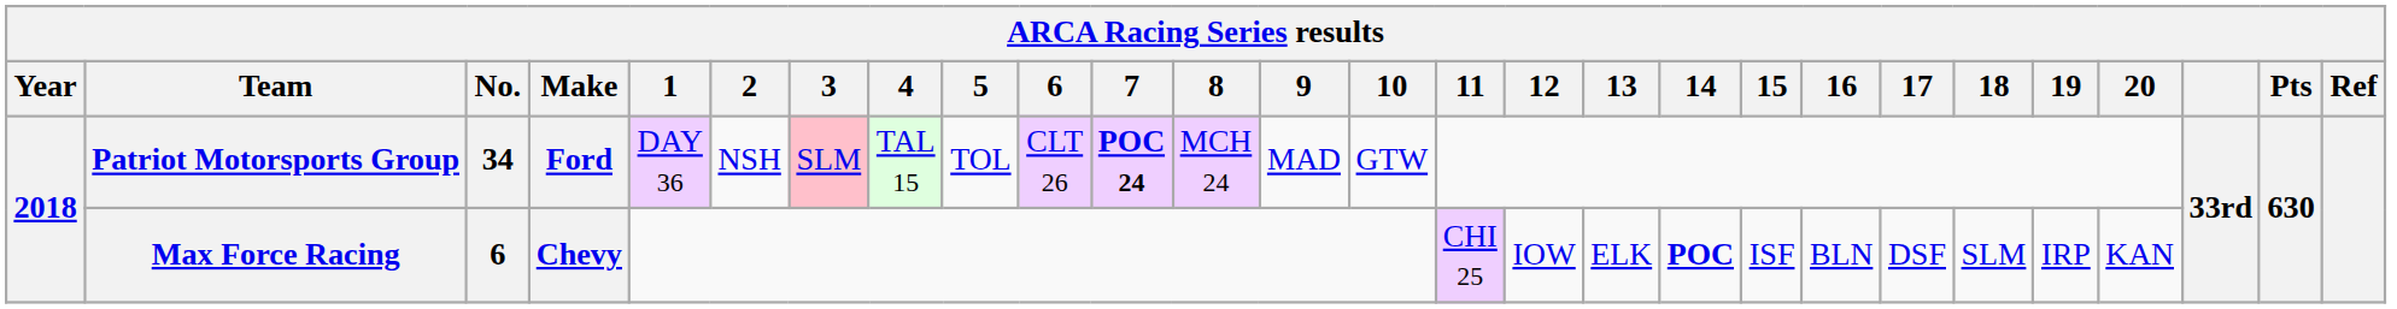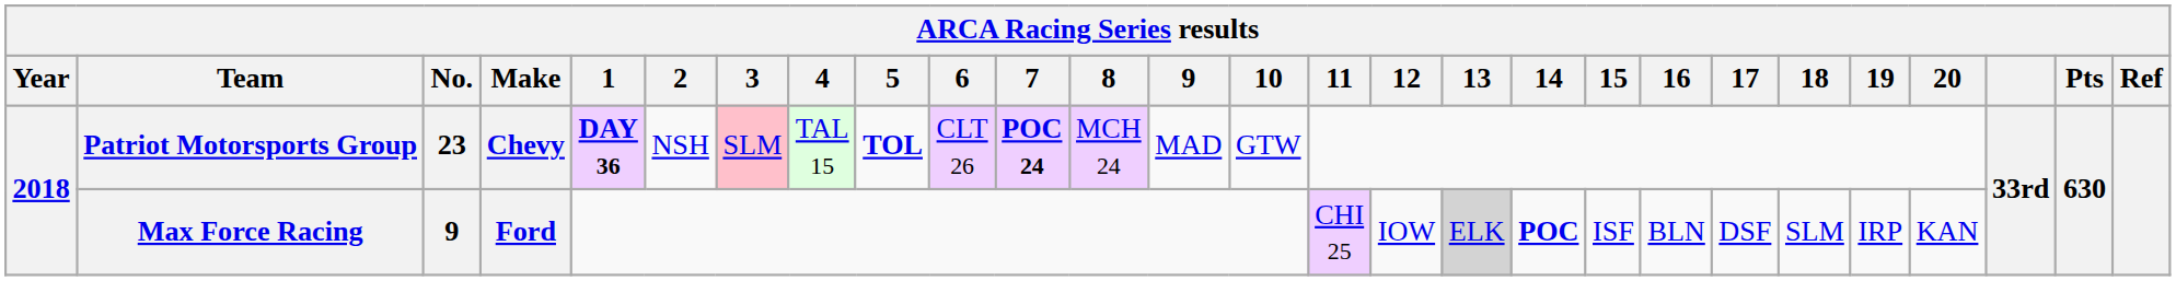Patriot Motorsports Group | No.: 34 -> 23
Patriot Motorsports Group | Make: Ford -> Chevy
Patriot Motorsports Group | 1: normal -> bold
Patriot Motorsports Group | 5: normal -> bold
Max Force Racing | No.: 6 -> 9
Max Force Racing | Make: Chevy -> Ford
Max Force Racing | 13: no background -> lightgrey background
